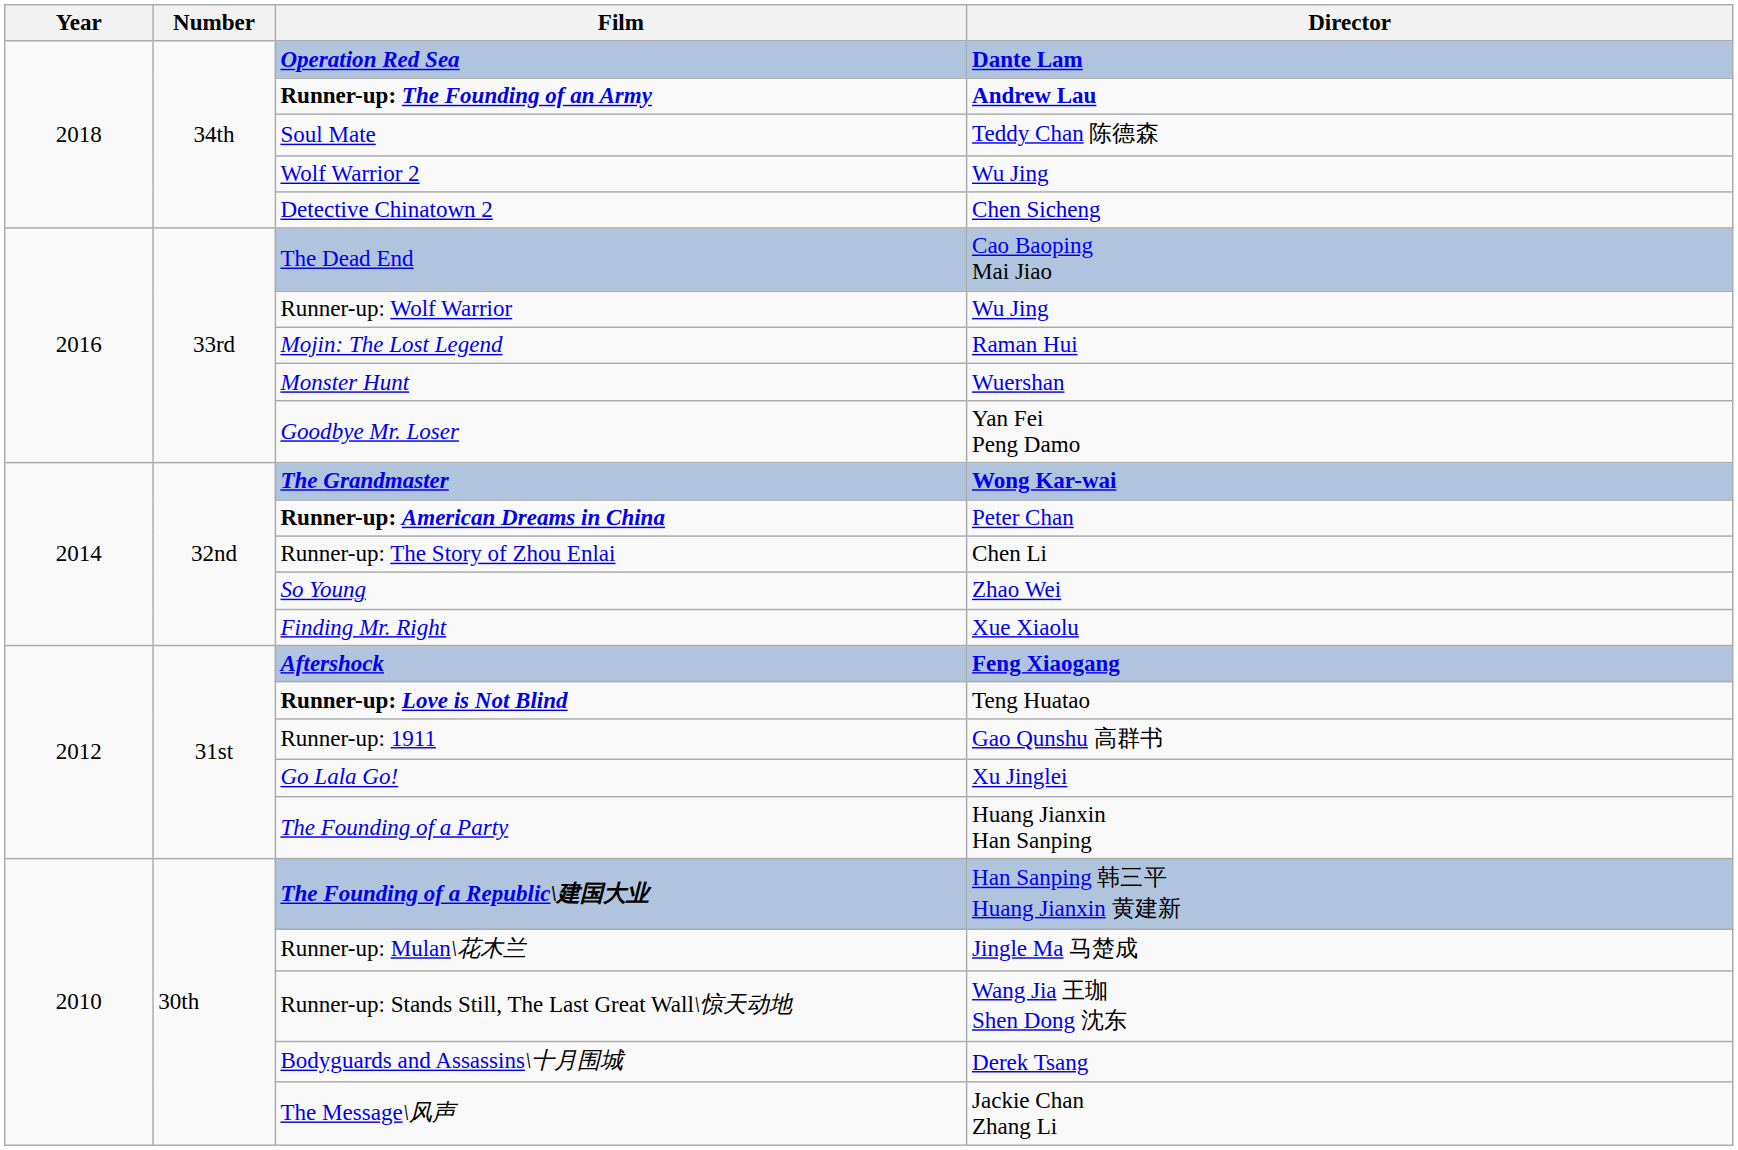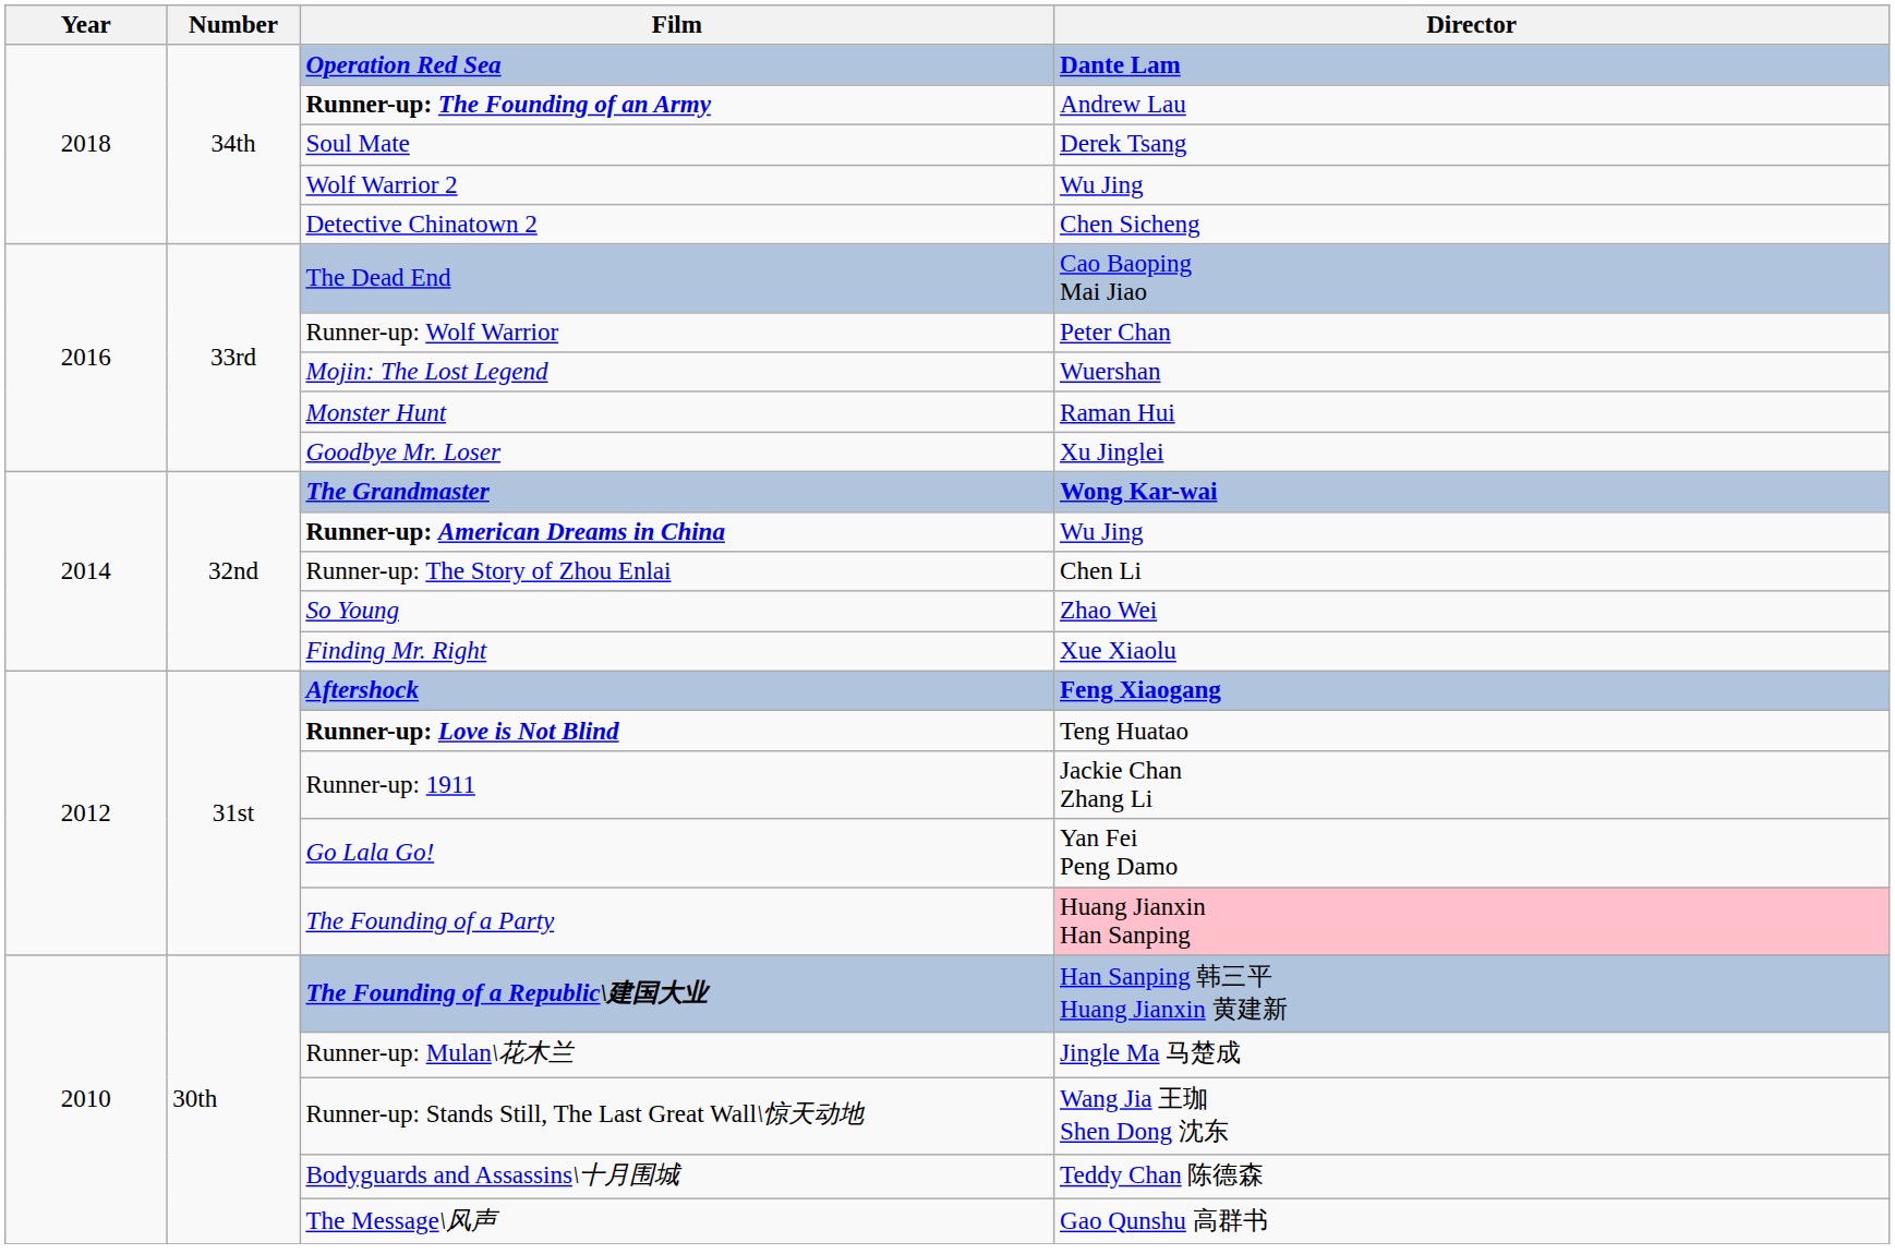Runner-up: The Founding of an Army | Director: bold -> normal
Soul Mate | Director: Teddy Chan 陈德森 -> Derek Tsang
Runner-up: Wolf Warrior | Director: Wu Jing -> Peter Chan
Mojin: The Lost Legend | Director: Raman Hui -> Wuershan
Monster Hunt | Director: Wuershan -> Raman Hui
Goodbye Mr. Loser | Director: Yan Fei Peng Damo -> Xu Jinglei
Runner-up: American Dreams in China | Director: Peter Chan -> Wu Jing
Runner-up: 1911 | Director: Gao Qunshu 高群书 -> Jackie Chan Zhang Li
Go Lala Go! | Director: Xu Jinglei -> Yan Fei Peng Damo
The Founding of a Party | Director: no background -> pink background
Bodyguards and Assassins\十月围城 | Director: Derek Tsang -> Teddy Chan 陈德森
The Message\风声 | Director: Jackie Chan Zhang Li -> Gao Qunshu 高群书
